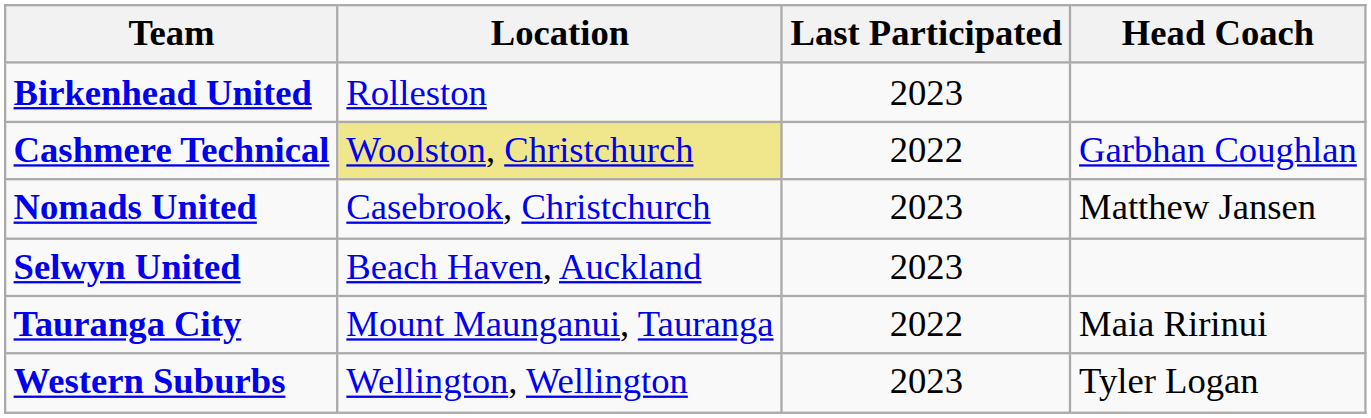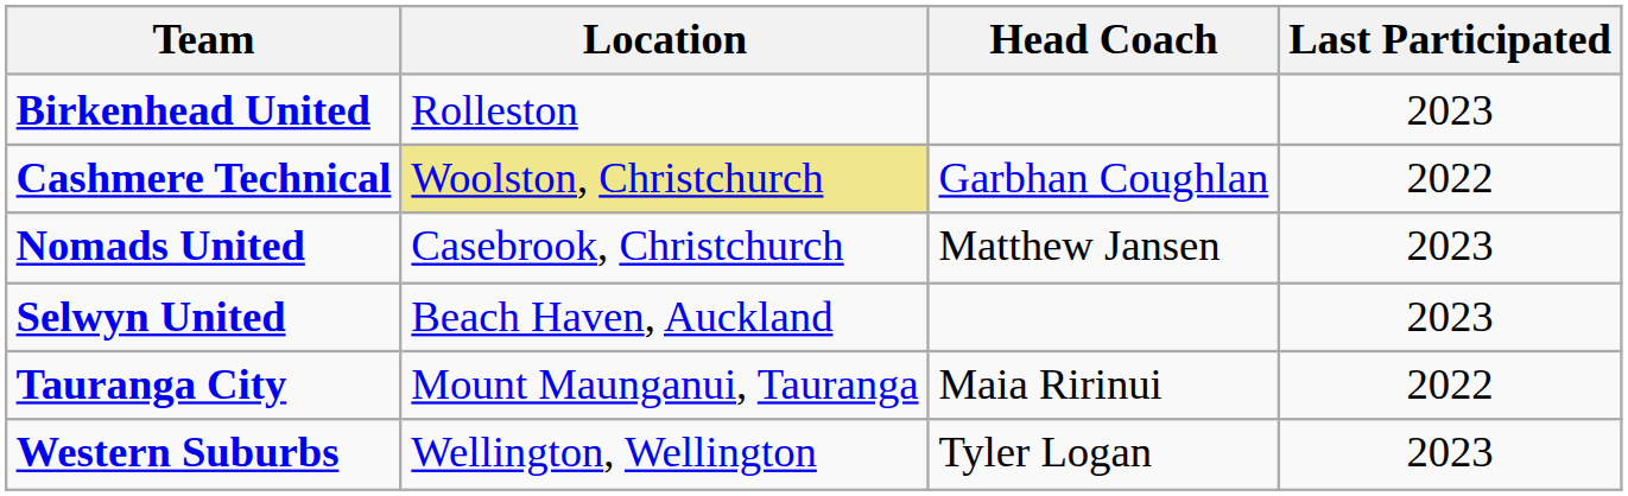columns swapped: Last Participated <-> Head Coach
